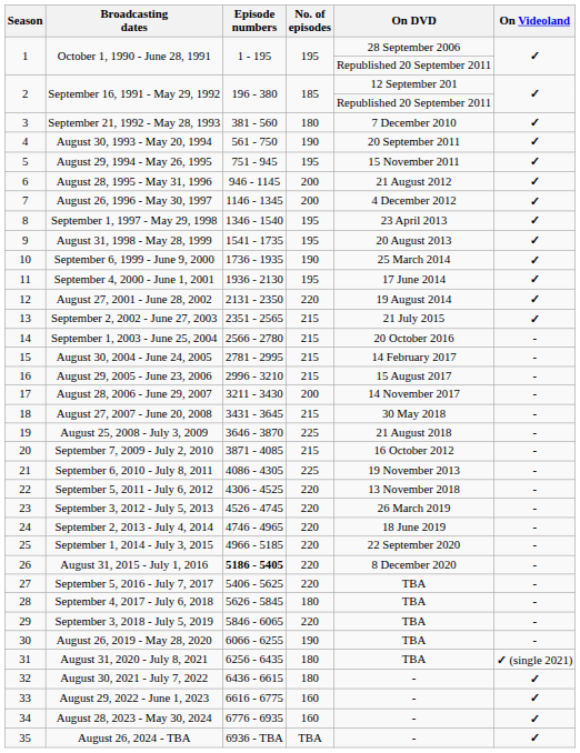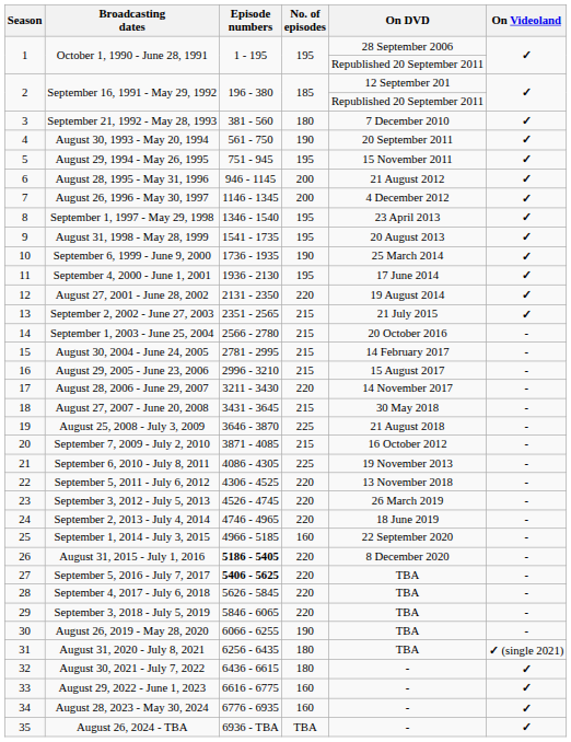August 28, 2006 - June 29, 2007 | No. of episodes: 200 -> 220
September 1, 2014 - July 3, 2015 | No. of episodes: 220 -> 160
September 5, 2016 - July 7, 2017 | Episode numbers: normal -> bold
September 4, 2017 - July 6, 2018 | No. of episodes: 180 -> 220
